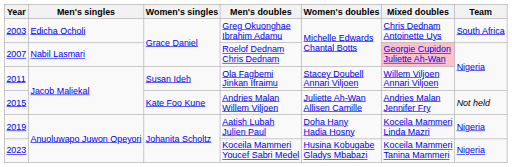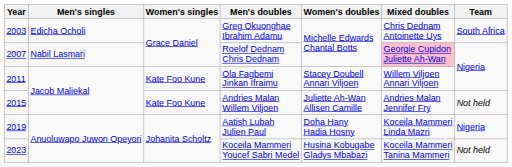Ola Fagbemi Jinkan Ifraimu | Women's singles: Susan Ideh -> Kate Foo Kune
Koceila Mammeri Youcef Sabri Medel | Team: Nigeria -> Not held
